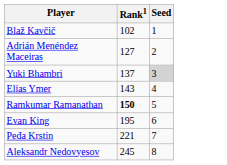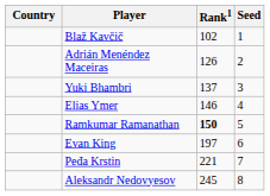+ column: Country
Adrián Menéndez Maceiras | Rank1: 127 -> 126
Yuki Bhambri | Seed: lightgrey background -> no background
Elias Ymer | Rank1: 143 -> 146
Evan King | Rank1: 195 -> 197
